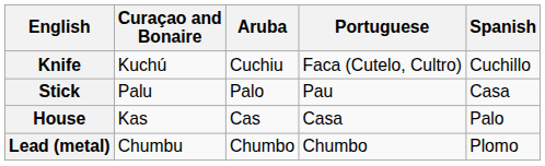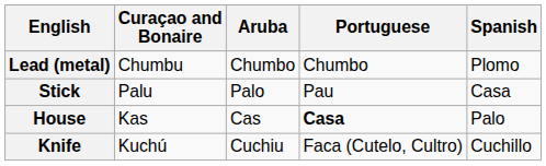rows swapped: Lead (metal) <-> Knife
House | Portuguese: normal -> bold
